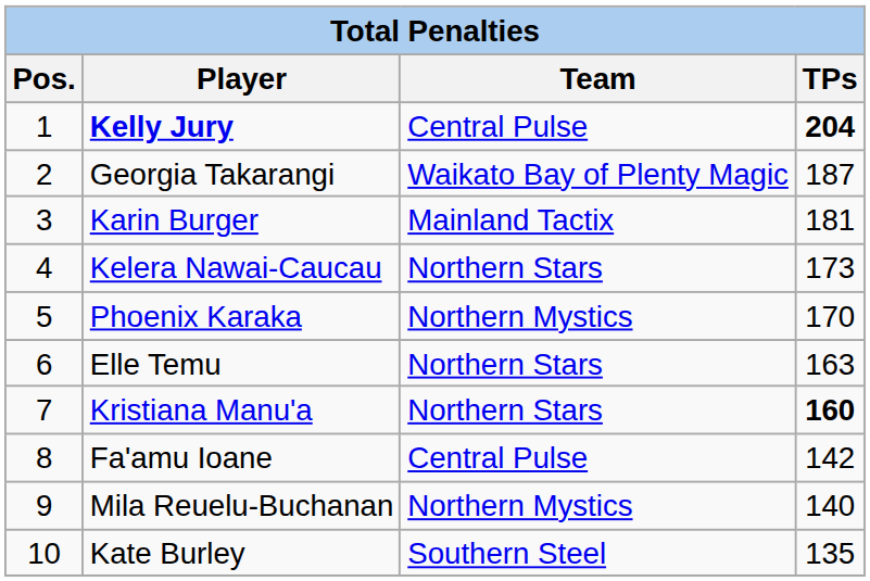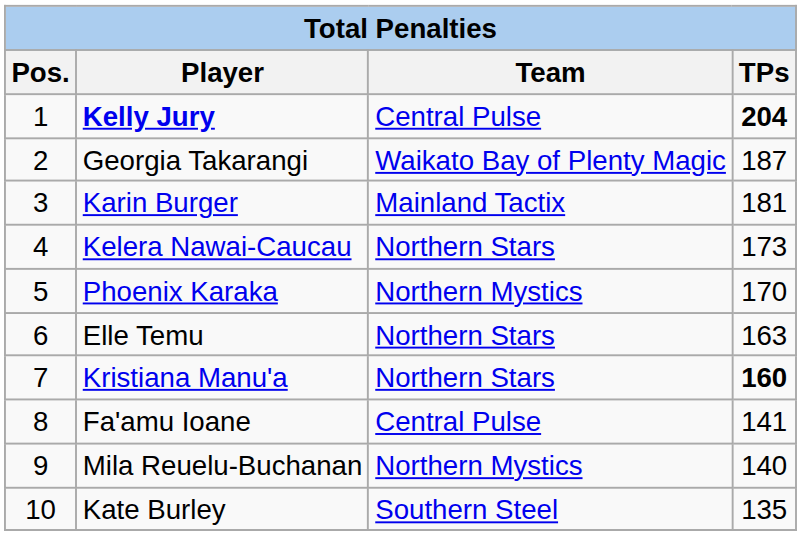Fa'amu Ioane | TPs: 142 -> 141
